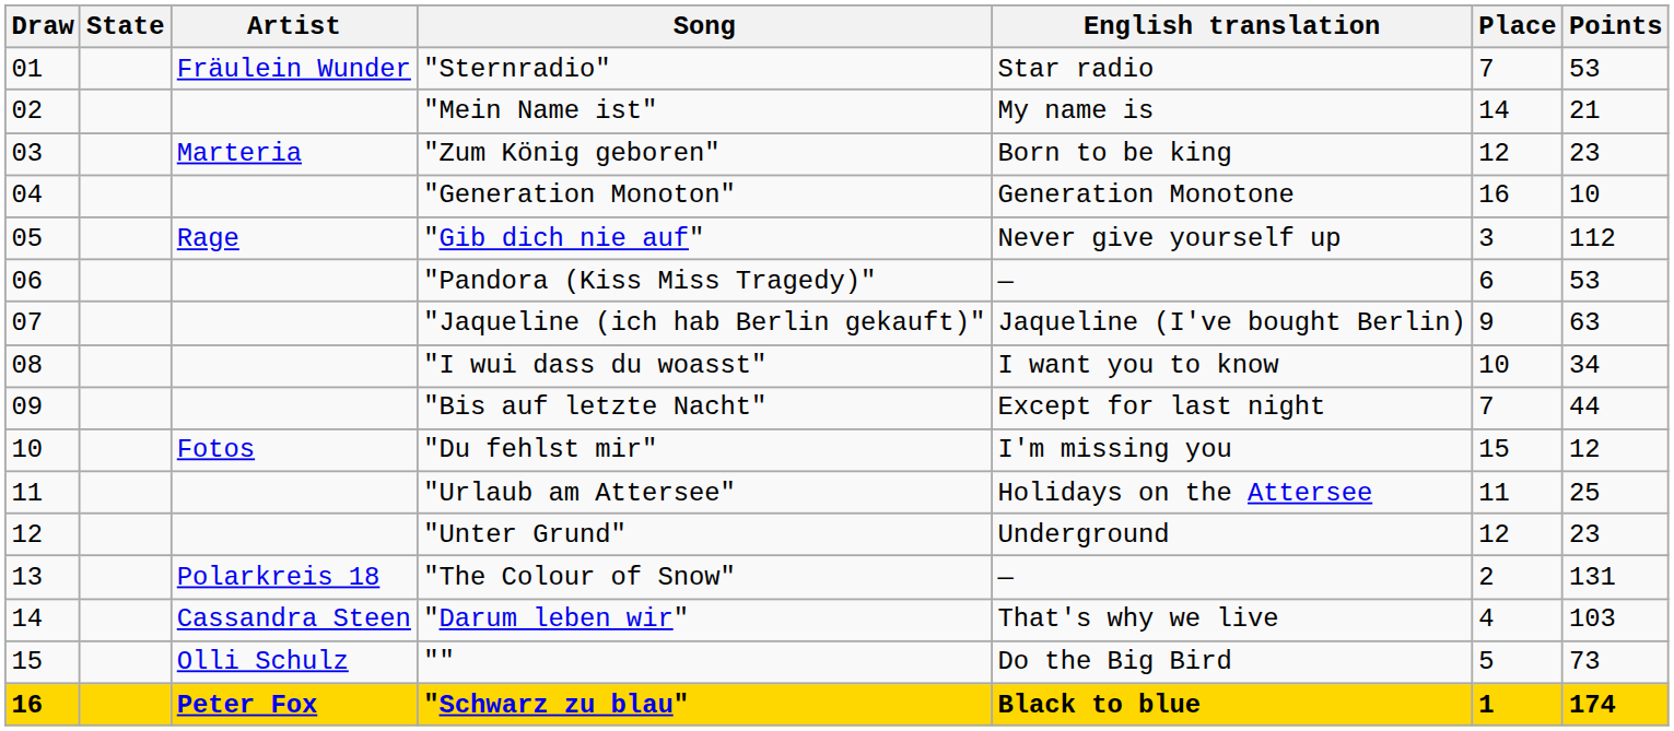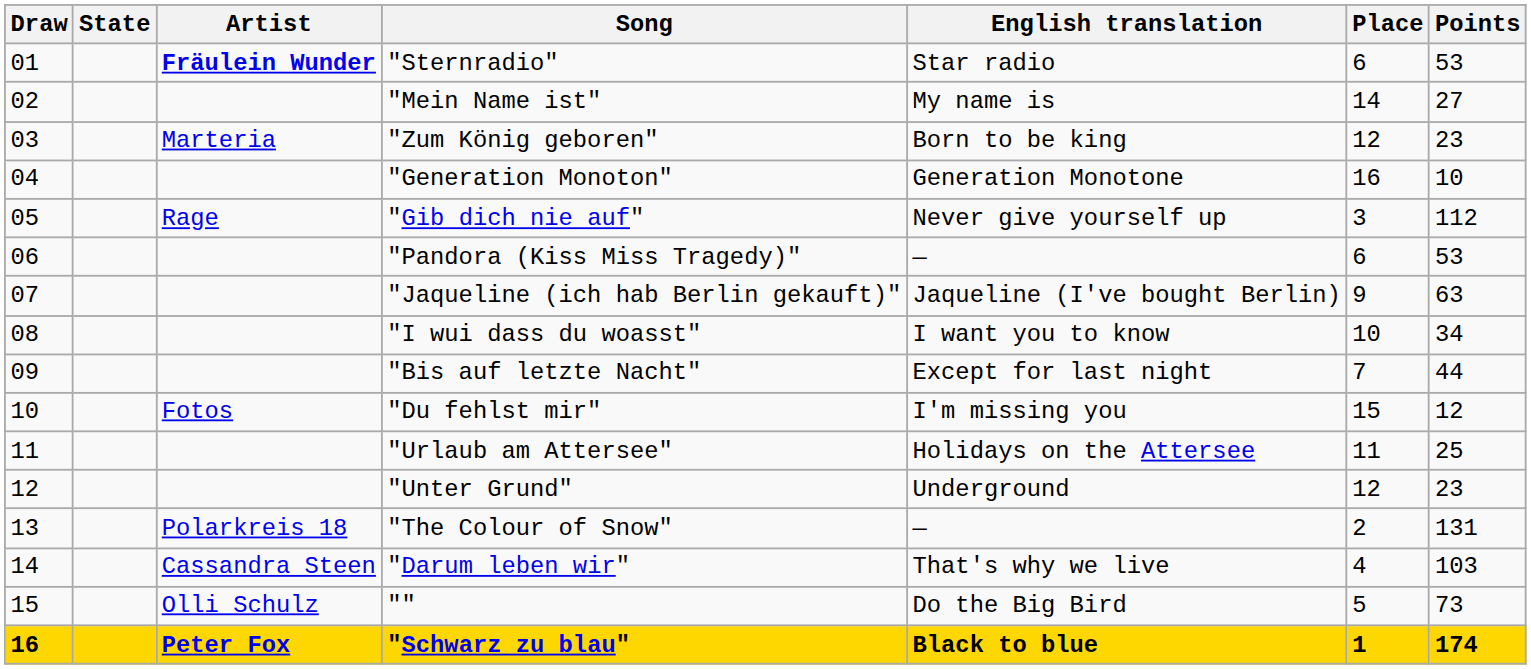"Sternradio" | Artist: normal -> bold
"Sternradio" | Place: 7 -> 6
"Mein Name ist" | Points: 21 -> 27
